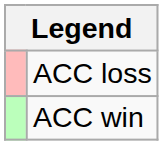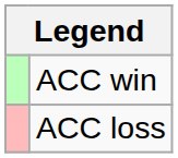rows swapped: ACC win <-> ACC loss
